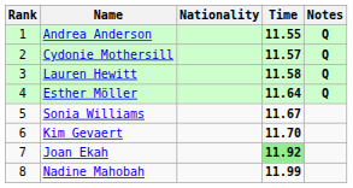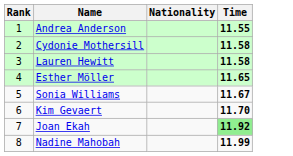- column: Notes | Q | Q | Q | Q
Cydonie Mothersill | Time: 11.57 -> 11.58
Esther Möller | Time: 11.64 -> 11.65
